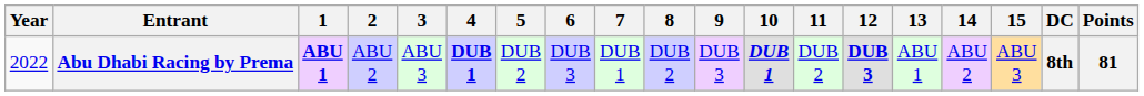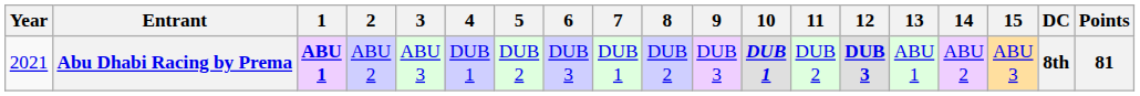Abu Dhabi Racing by Prema | Year: 2022 -> 2021
Abu Dhabi Racing by Prema | 4: bold -> normal
